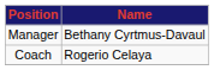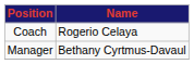rows swapped: Manager <-> Coach
